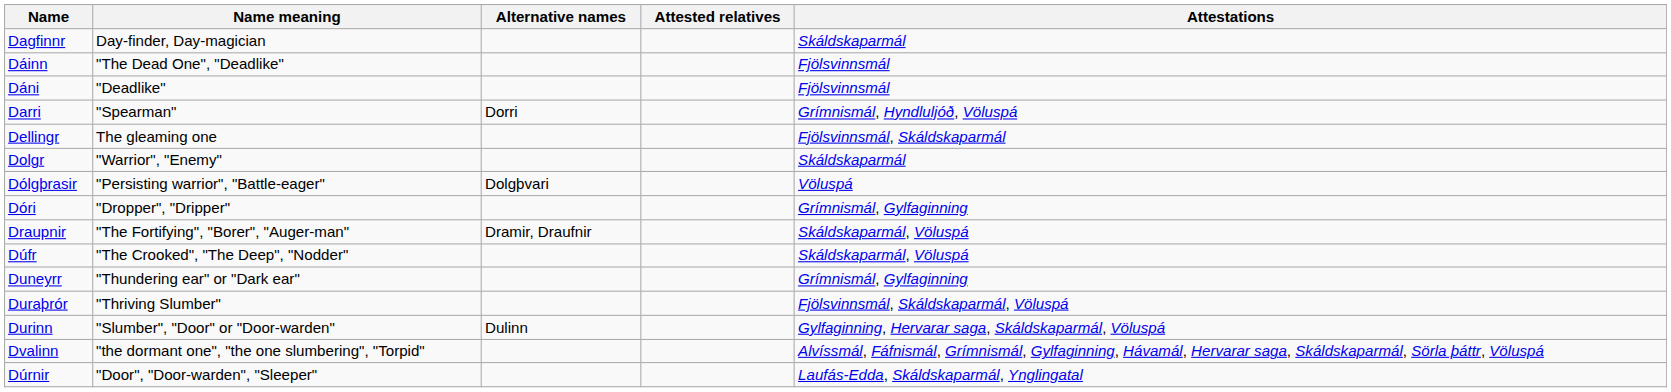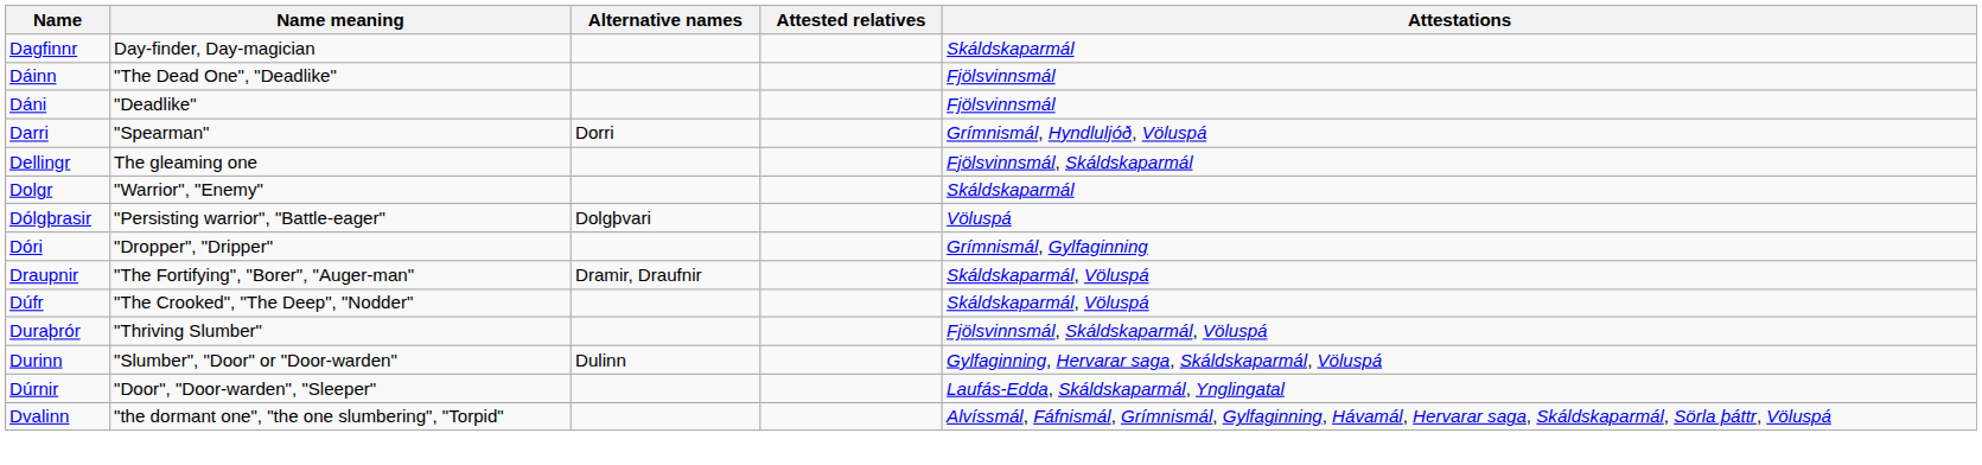- row: Duneyrr | "Thundering ear" or "Dark ear" | Grímnismál, Gylfaginning
rows swapped: Dúrnir <-> Dvalinn
